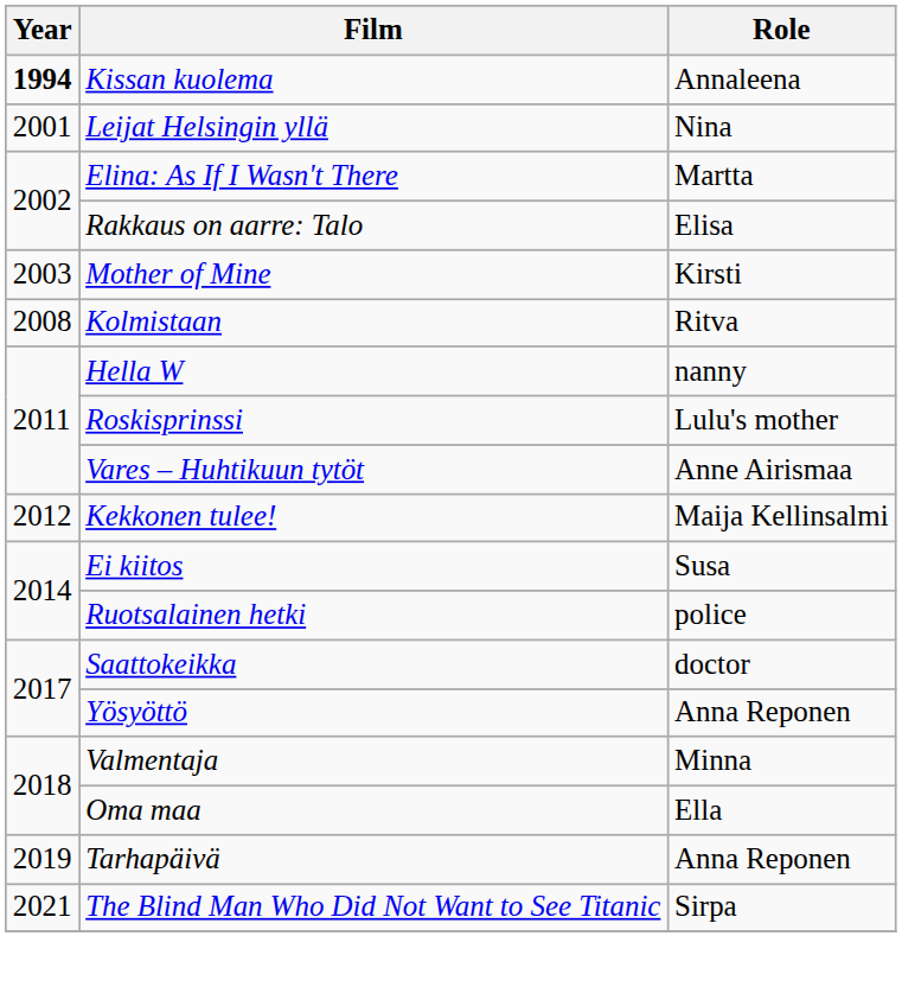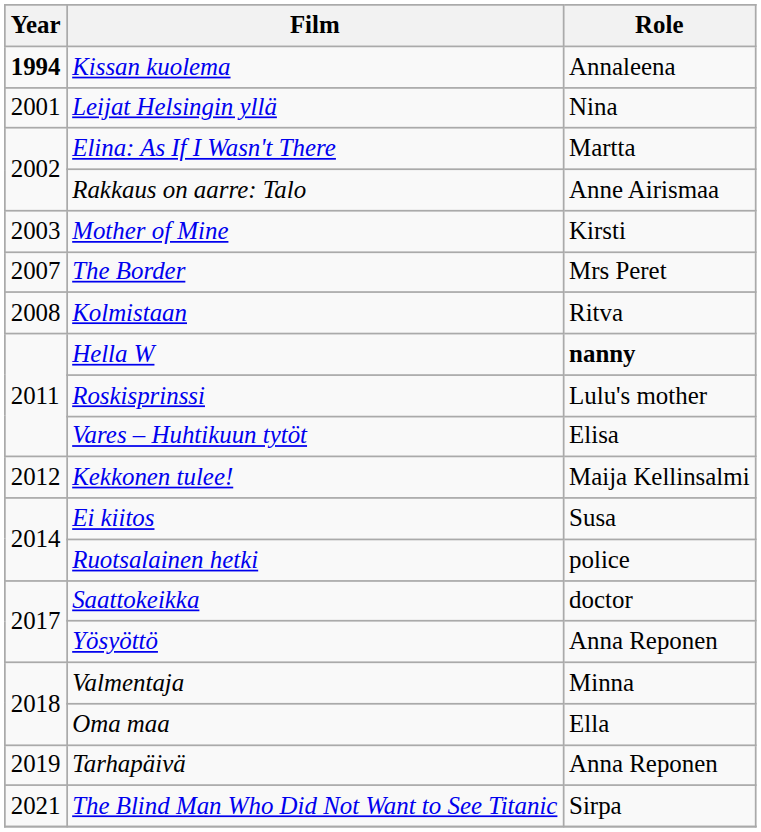Rakkaus on aarre: Talo | Role: Elisa -> Anne Airismaa
+ row: 2007 | The Border | Mrs Peret
Hella W | Role: normal -> bold
Vares – Huhtikuun tytöt | Role: Anne Airismaa -> Elisa
